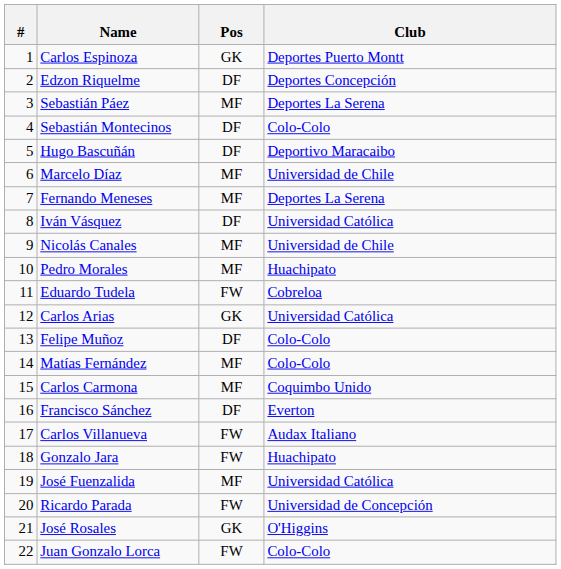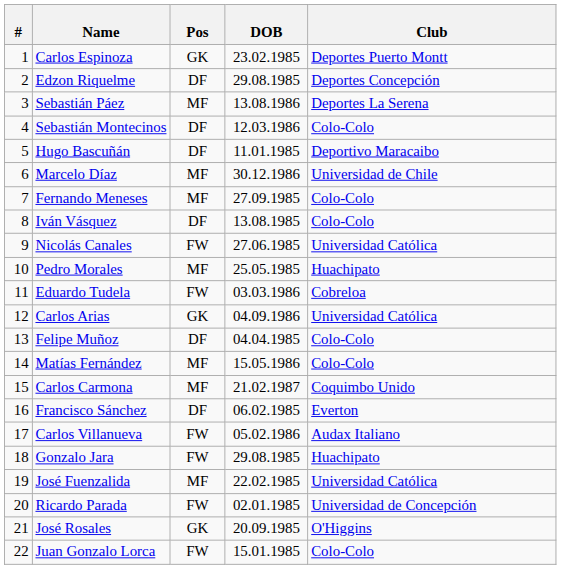+ column: DOB | 23.02.1985 | 29.08.1985 | 13.08.1986 | 12.03.1986 | 11.01.1985 | 30.12.1986 | 27.09.1985 | 13.08.1985 | 27.06.1985 | 25.05.1985 | 03.03.1986 | 04.09.1986 | 04.04.1985 | 15.05.1986 | 21.02.1987 | 06.02.1985 | 05.02.1986 | 29.08.1985 | 22.02.1985 | 02.01.1985 | 20.09.1985 | 15.01.1985
Fernando Meneses | Club: Deportes La Serena -> Colo-Colo
Iván Vásquez | Club: Universidad Católica -> Colo-Colo
Nicolás Canales | Pos: MF -> FW
Nicolás Canales | Club: Universidad de Chile -> Universidad Católica
